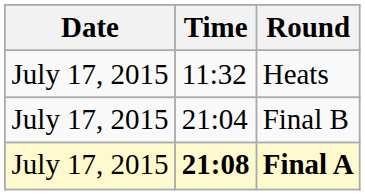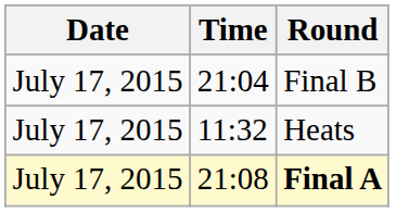rows swapped: Heats <-> Final B
Final A | Time: bold -> normal
